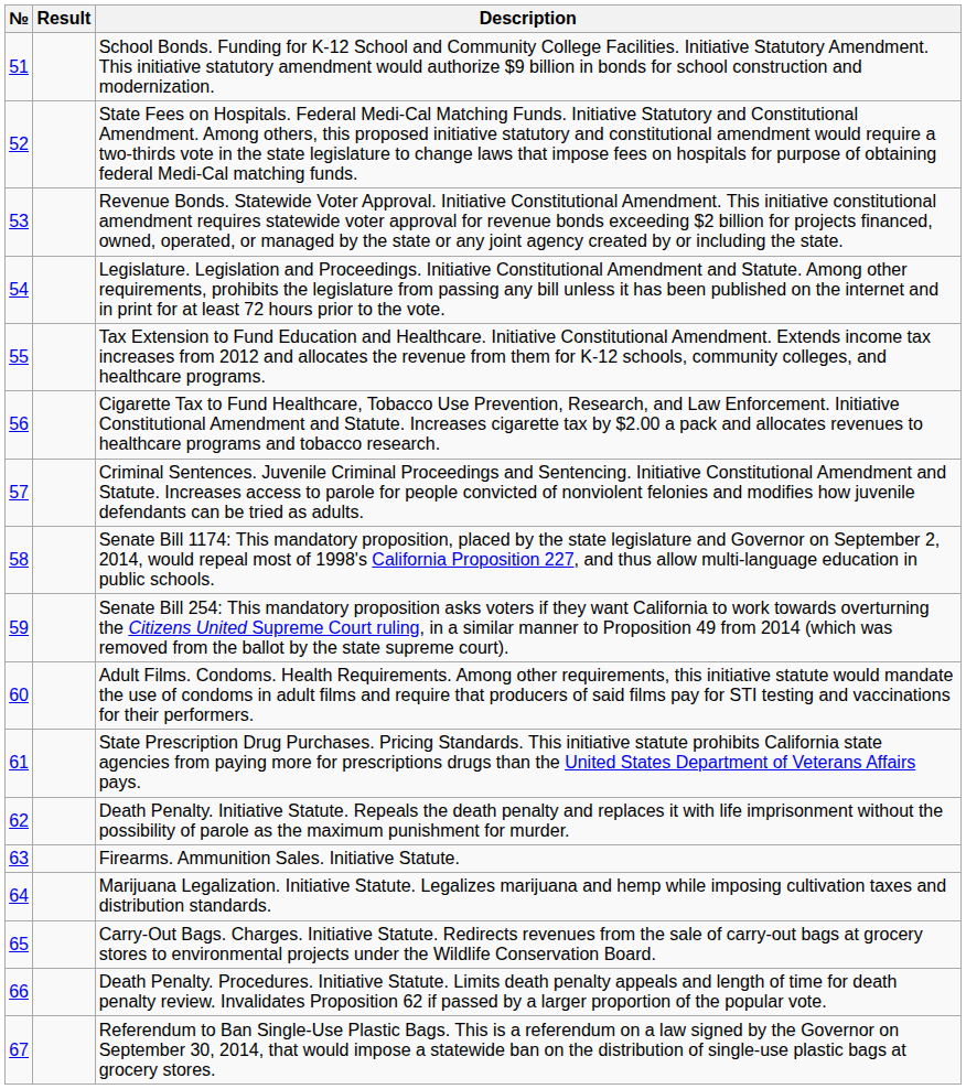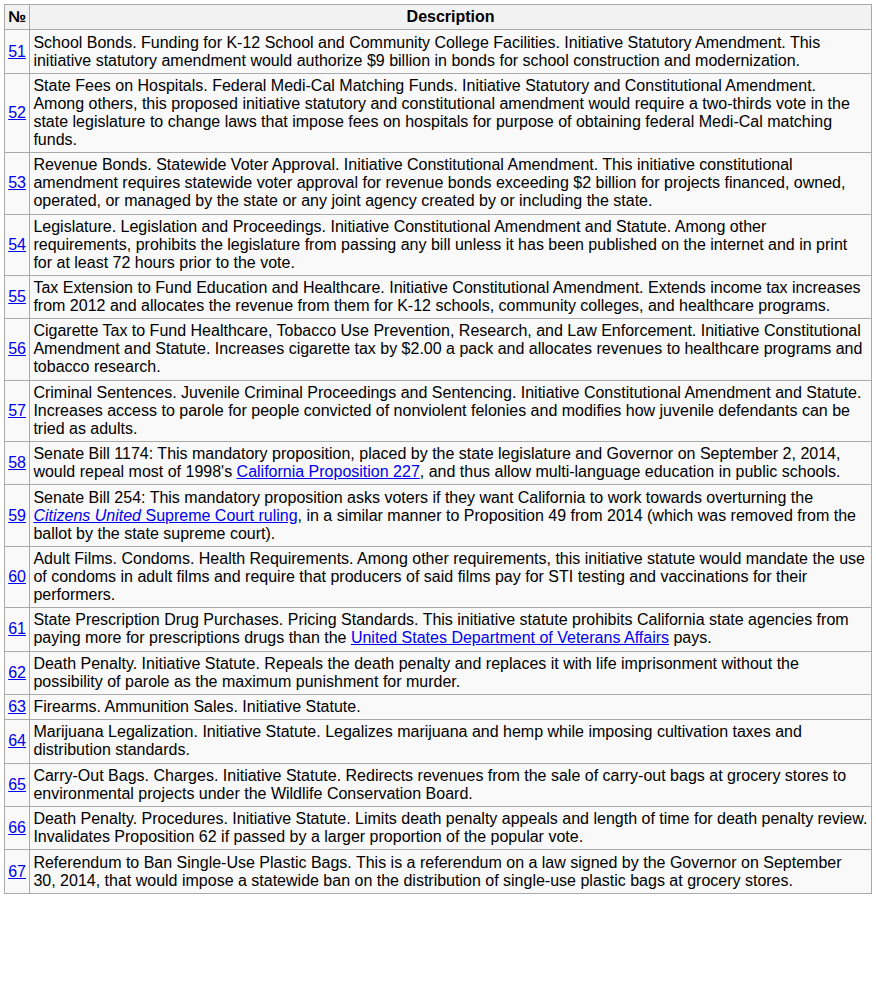- column: Result
